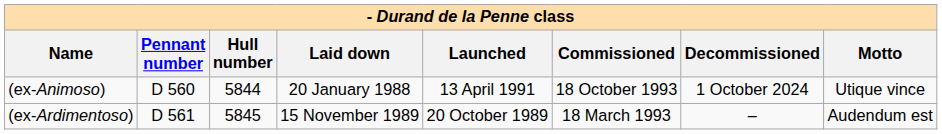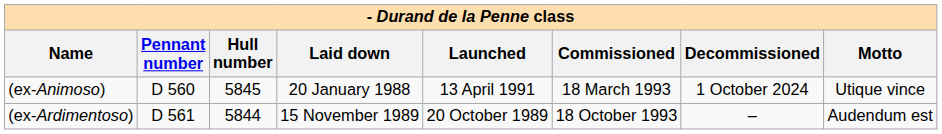(ex-Animoso) | Hull number: 5844 -> 5845
(ex-Animoso) | Commissioned: 18 October 1993 -> 18 March 1993
(ex-Ardimentoso) | Hull number: 5845 -> 5844
(ex-Ardimentoso) | Commissioned: 18 March 1993 -> 18 October 1993
